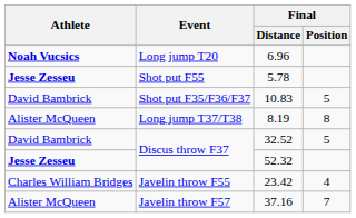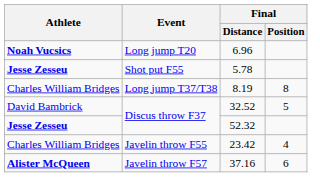- row: David Bambrick | Shot put F35/F36/F37 | 10.83 | 5
8.19 | Athlete: Alister McQueen -> Charles William Bridges
37.16 | Athlete: normal -> bold
37.16 | Final / Position: 7 -> 6
